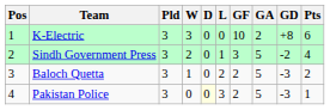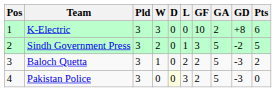Sindh Government Press | Pts: 4 -> 5
Pakistan Police | Pts: 1 -> 0
